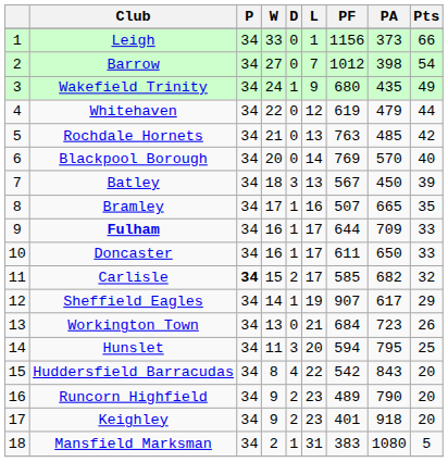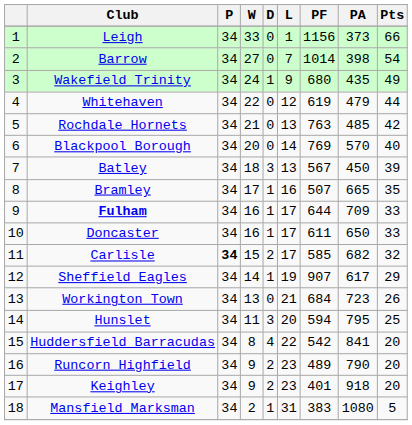Barrow | PF: 1012 -> 1014
Huddersfield Barracudas | PA: 843 -> 841
